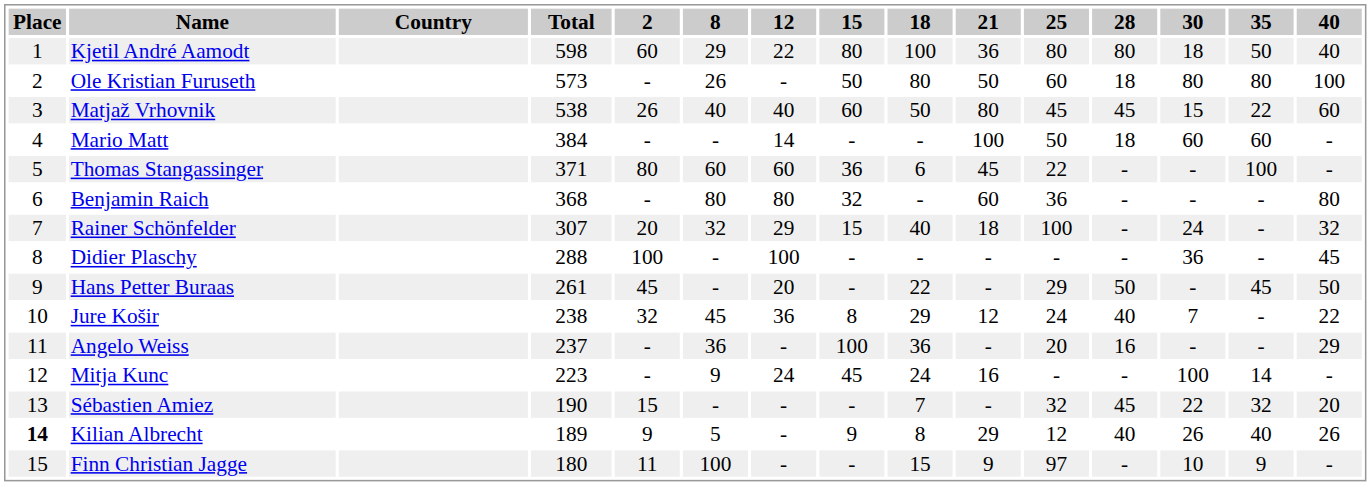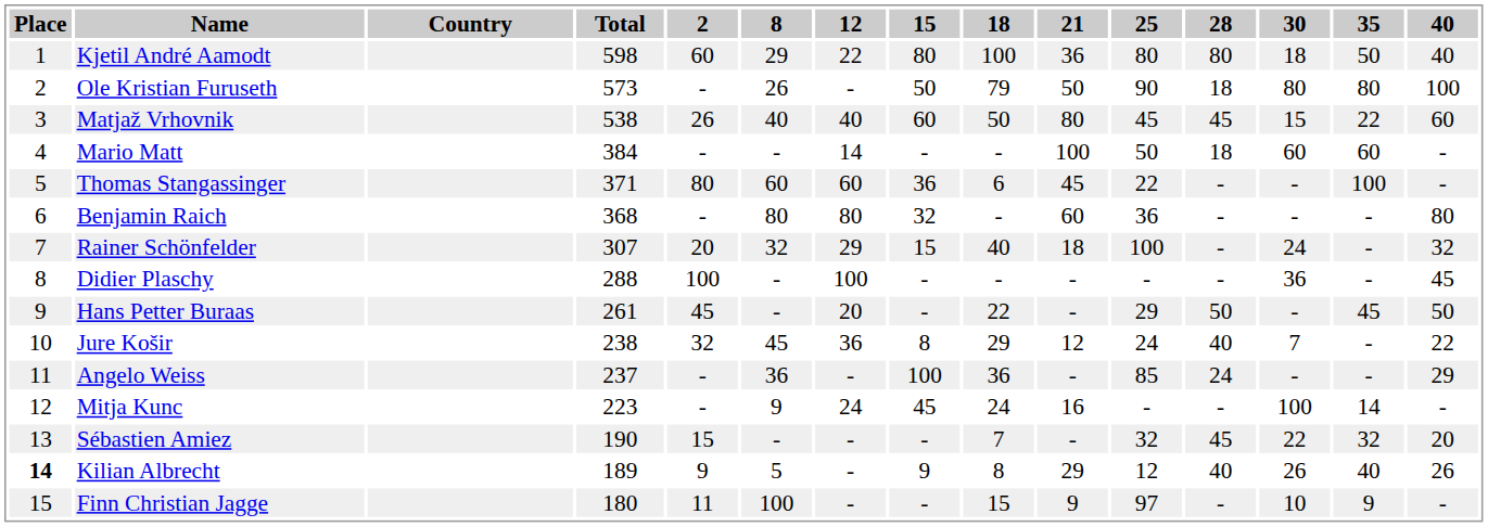Ole Kristian Furuseth | 18: 80 -> 79
Ole Kristian Furuseth | 25: 60 -> 90
Angelo Weiss | 25: 20 -> 85
Angelo Weiss | 28: 16 -> 24
